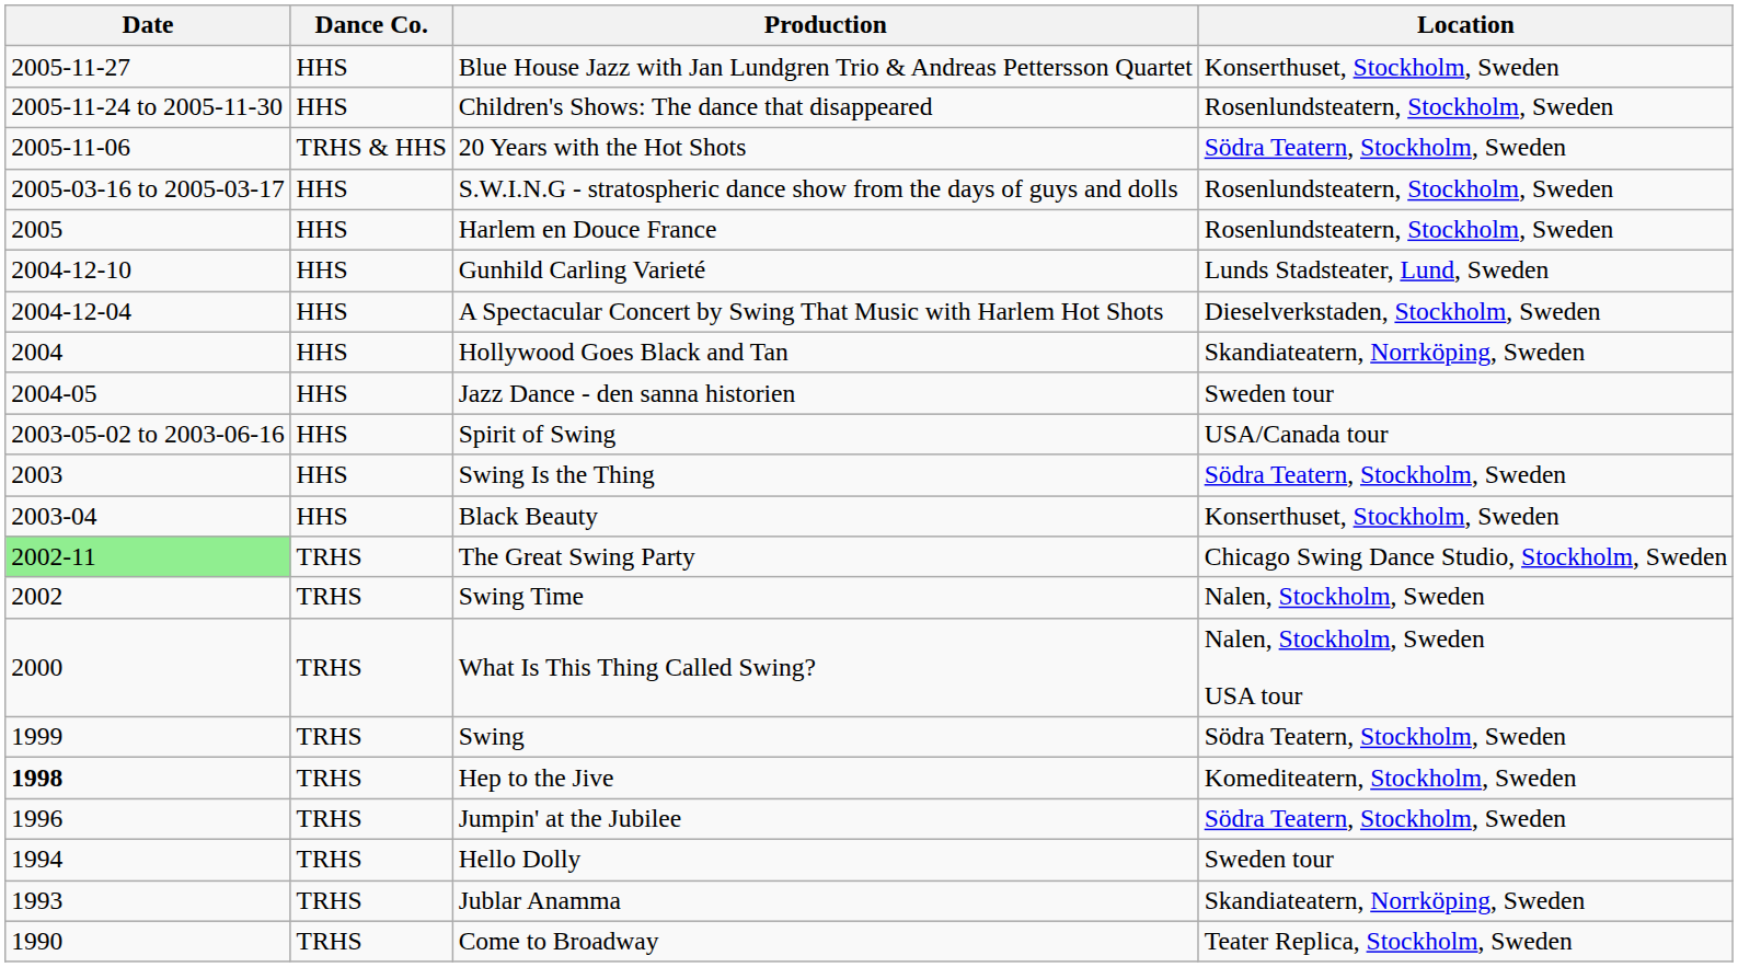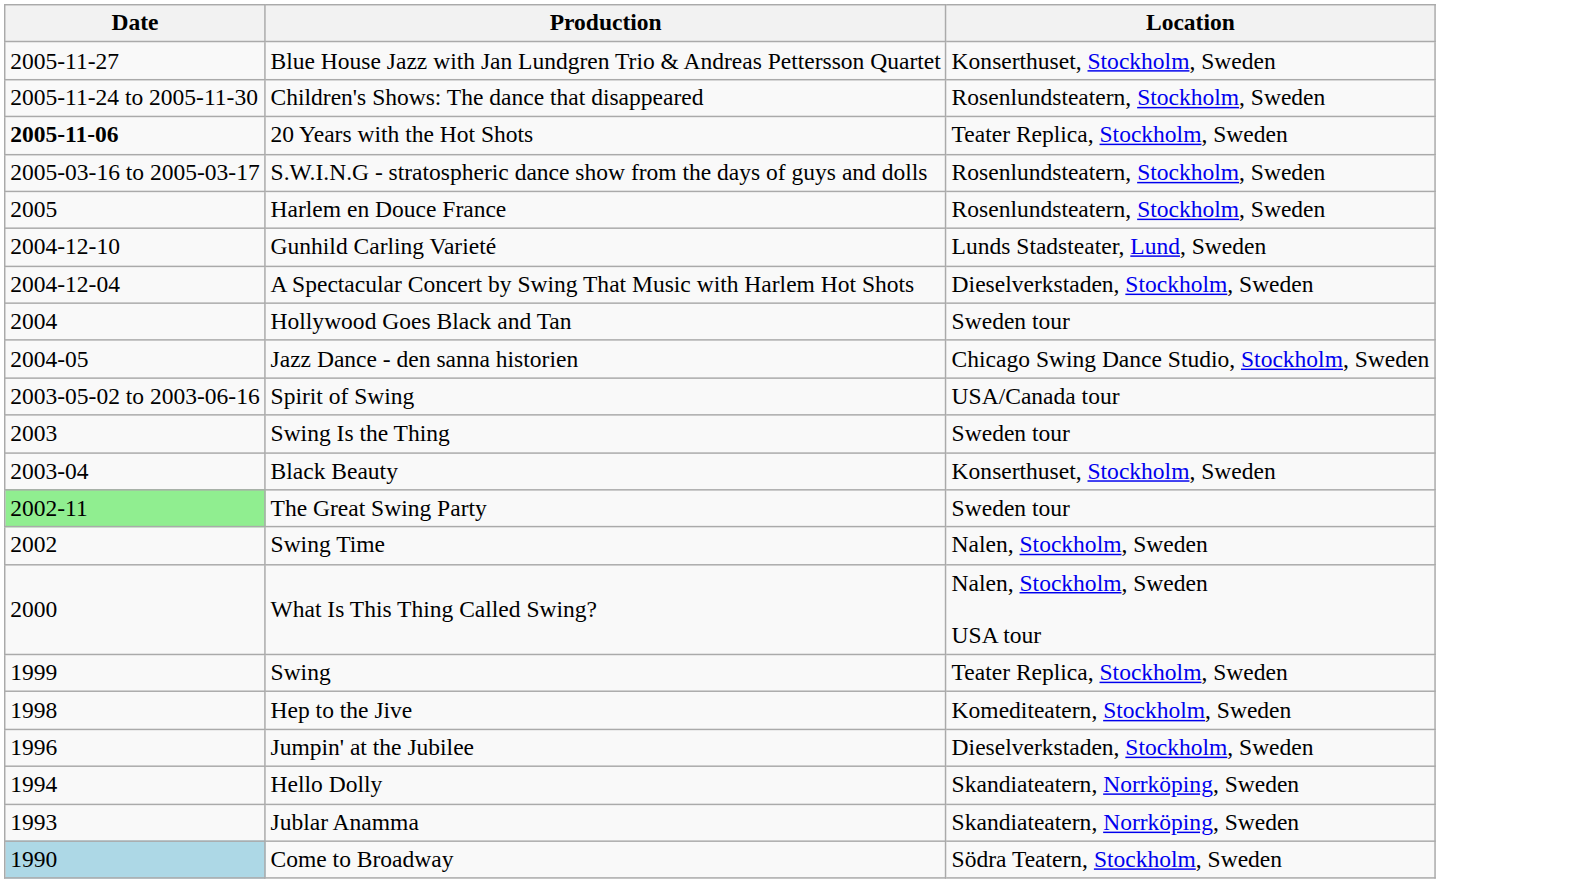- column: Dance Co. | HHS | HHS | TRHS & HHS | HHS | HHS | HHS | HHS | HHS | HHS | HHS | HHS | HHS | TRHS | TRHS | TRHS | TRHS | TRHS | TRHS | TRHS | TRHS | TRHS
20 Years with the Hot Shots | Date: normal -> bold
20 Years with the Hot Shots | Location: Södra Teatern, Stockholm, Sweden -> Teater Replica, Stockholm, Sweden
Hollywood Goes Black and Tan | Location: Skandiateatern, Norrköping, Sweden -> Sweden tour
Jazz Dance - den sanna historien | Location: Sweden tour -> Chicago Swing Dance Studio, Stockholm, Sweden
Swing Is the Thing | Location: Södra Teatern, Stockholm, Sweden -> Sweden tour
The Great Swing Party | Location: Chicago Swing Dance Studio, Stockholm, Sweden -> Sweden tour
Swing | Location: Södra Teatern, Stockholm, Sweden -> Teater Replica, Stockholm, Sweden
Hep to the Jive | Date: bold -> normal
Jumpin' at the Jubilee | Location: Södra Teatern, Stockholm, Sweden -> Dieselverkstaden, Stockholm, Sweden
Hello Dolly | Location: Sweden tour -> Skandiateatern, Norrköping, Sweden
Come to Broadway | Date: no background -> lightblue background
Come to Broadway | Location: Teater Replica, Stockholm, Sweden -> Södra Teatern, Stockholm, Sweden
